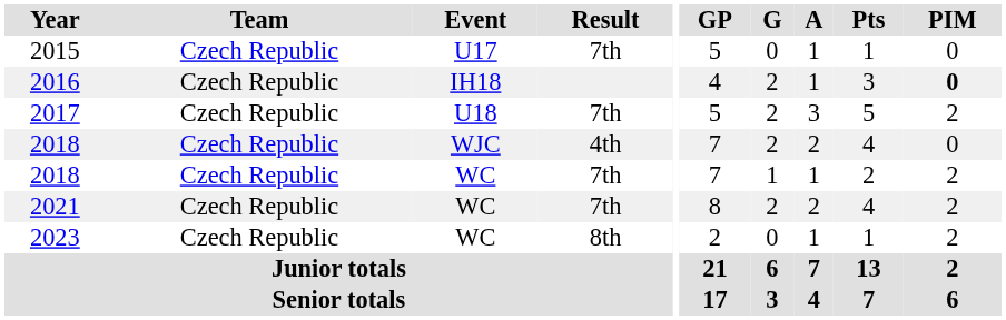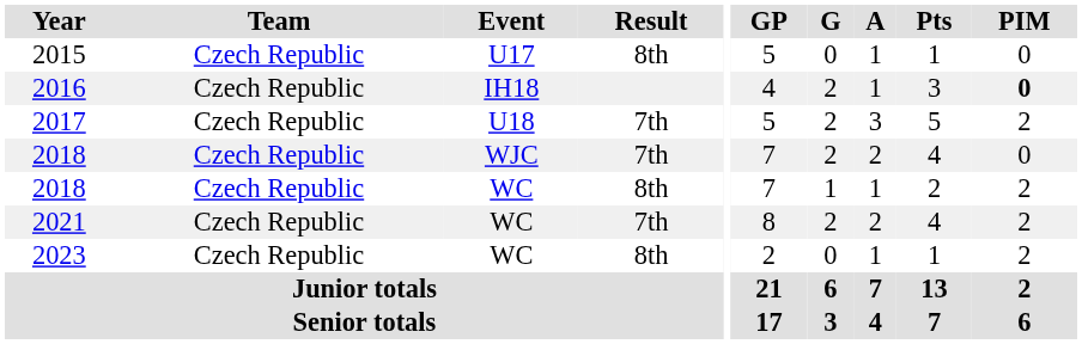2015 | Result: 7th -> 8th
2018 / WJC | Result: 4th -> 7th
2018 / WC | Result: 7th -> 8th
